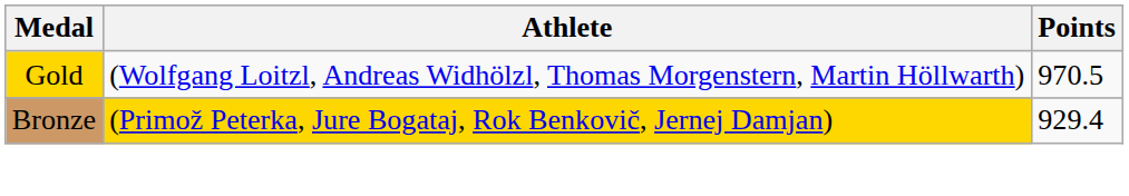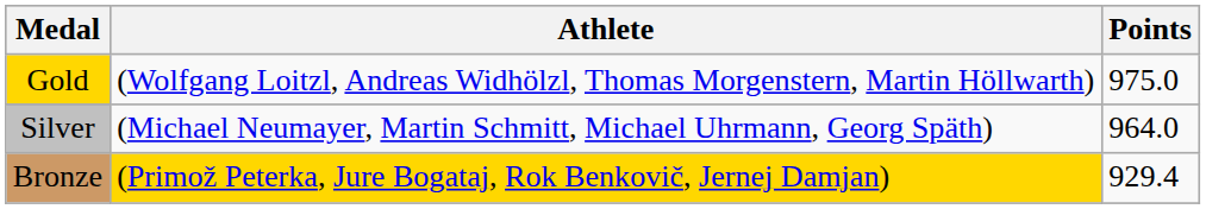Gold | Points: 970.5 -> 975.0
+ row: Silver | (Michael Neumayer, Martin Schmitt, Michael Uhrmann, Georg Späth) | 964.0
